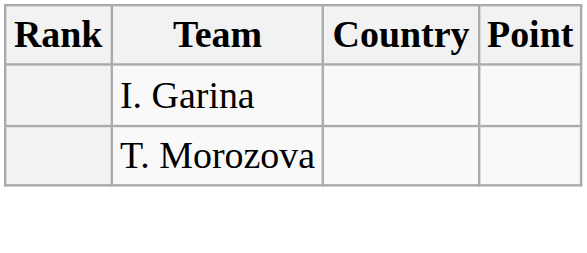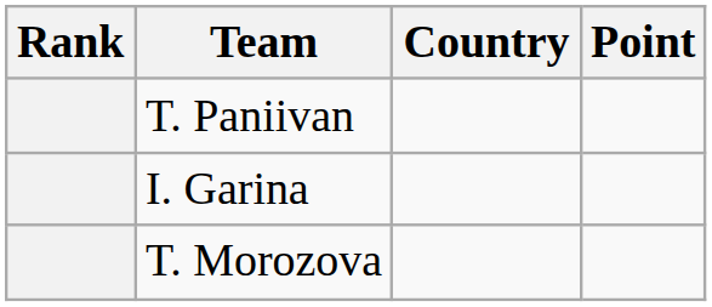+ row: T. Paniivan
